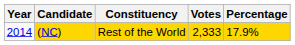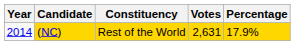(NC) | Votes: 2,333 -> 2,631
